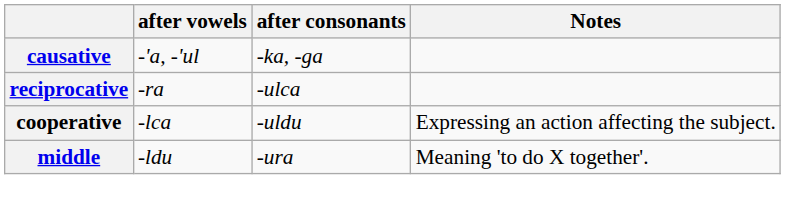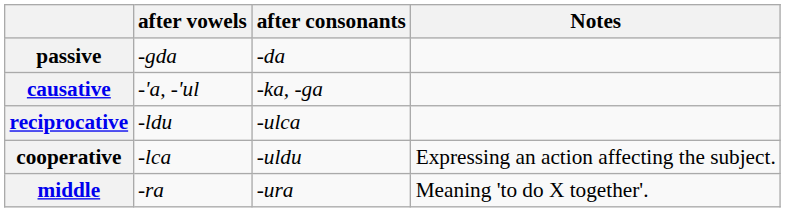+ row: passive | -gda | -da
reciprocative | after vowels: -ra -> -ldu
middle | after vowels: -ldu -> -ra
